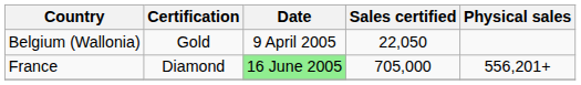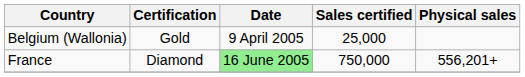Belgium (Wallonia) | Sales certified: 22,050 -> 25,000
France | Sales certified: 705,000 -> 750,000
